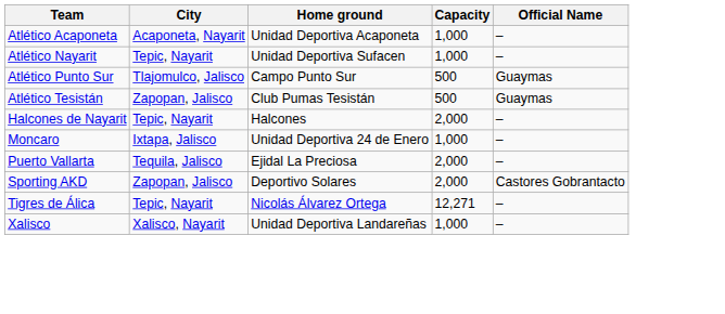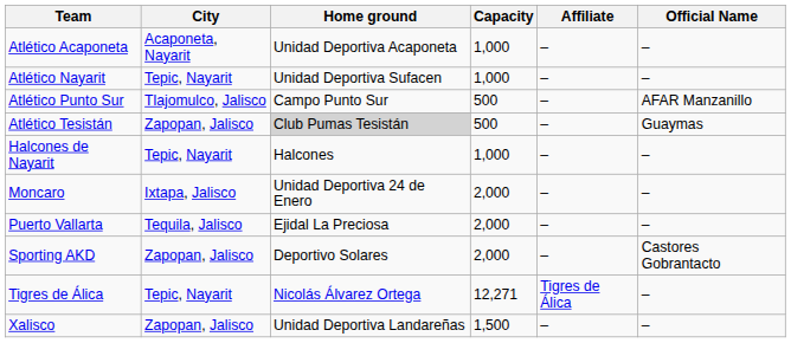+ column: Affiliate | – | – | – | – | – | – | – | – | Tigres de Álica | –
Atlético Punto Sur | Official Name: Guaymas -> AFAR Manzanillo
Atlético Tesistán | Home ground: no background -> lightgrey background
Halcones de Nayarit | Capacity: 2,000 -> 1,000
Moncaro | Capacity: 1,000 -> 2,000
Xalisco | City: Xalisco, Nayarit -> Zapopan, Jalisco
Xalisco | Capacity: 1,000 -> 1,500
